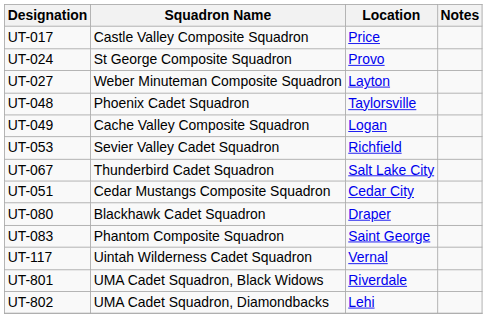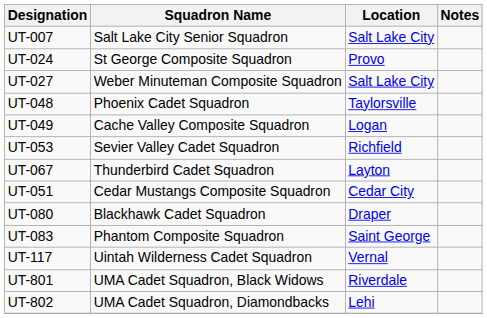+ row: UT-007 | Salt Lake City Senior Squadron | Salt Lake City
- row: UT-017 | Castle Valley Composite Squadron | Price
UT-027 | Location: Layton -> Salt Lake City
UT-067 | Location: Salt Lake City -> Layton
